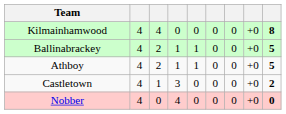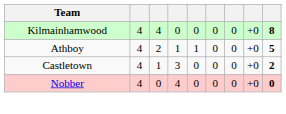- row: Ballinabrackey | 4 | 2 | 1 | 1 | 0 | 0 | +0 | 5
